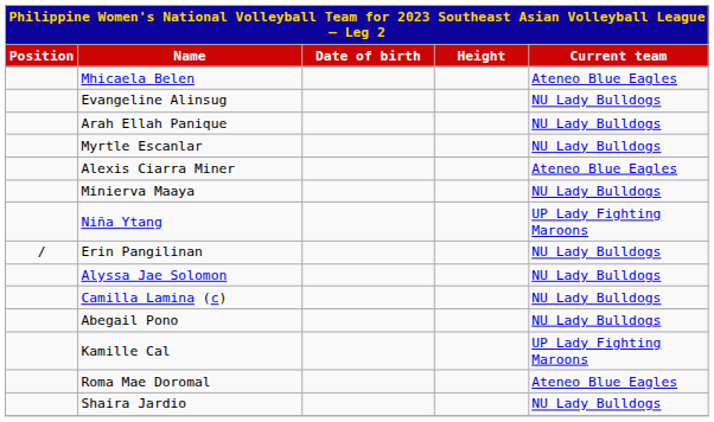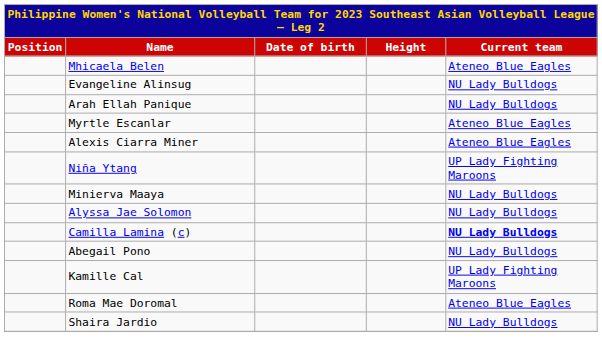Myrtle Escanlar | Current team: NU Lady Bulldogs -> Ateneo Blue Eagles
rows swapped: Minierva Maaya <-> Niña Ytang
- row: / | Erin Pangilinan | NU Lady Bulldogs
Camilla Lamina (c) | Current team: normal -> bold
